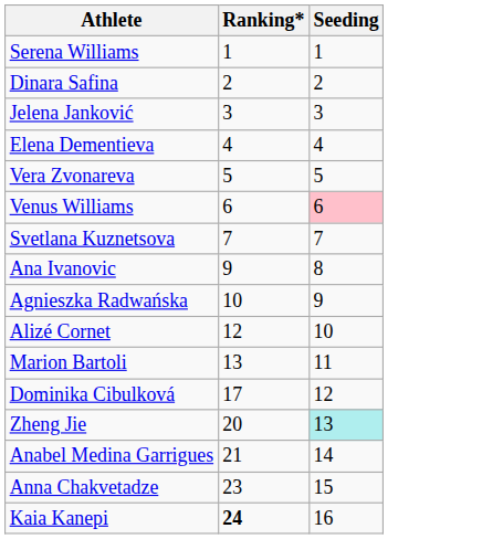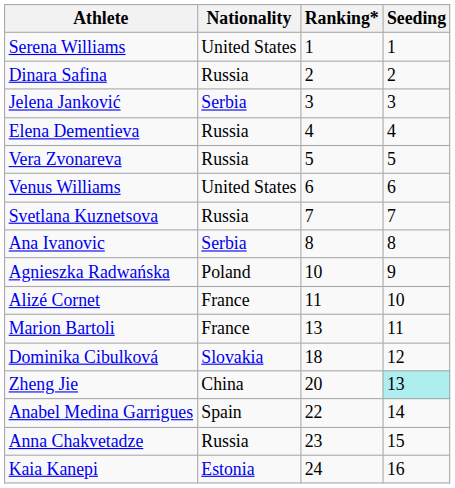+ column: Nationality | United States | Russia | Serbia | Russia | Russia | United States | Russia | Serbia | Poland | France | France | Slovakia | China | Spain | Russia | Estonia
Venus Williams | Seeding: pink background -> no background
Ana Ivanovic | Ranking*: 9 -> 8
Alizé Cornet | Ranking*: 12 -> 11
Dominika Cibulková | Ranking*: 17 -> 18
Anabel Medina Garrigues | Ranking*: 21 -> 22
Kaia Kanepi | Ranking*: bold -> normal
